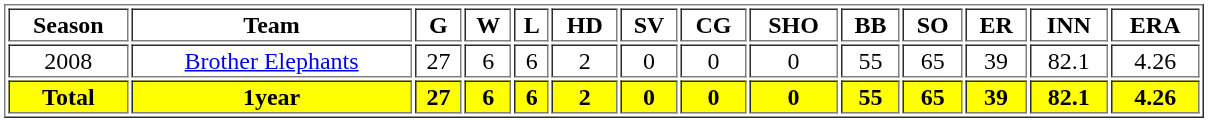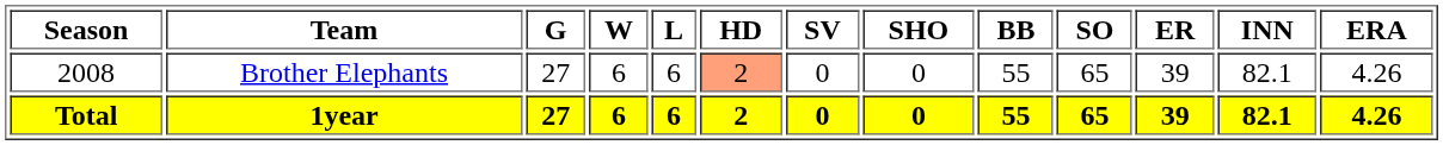- column: CG | 0 | 0
Brother Elephants | HD: no background -> lightsalmon background
